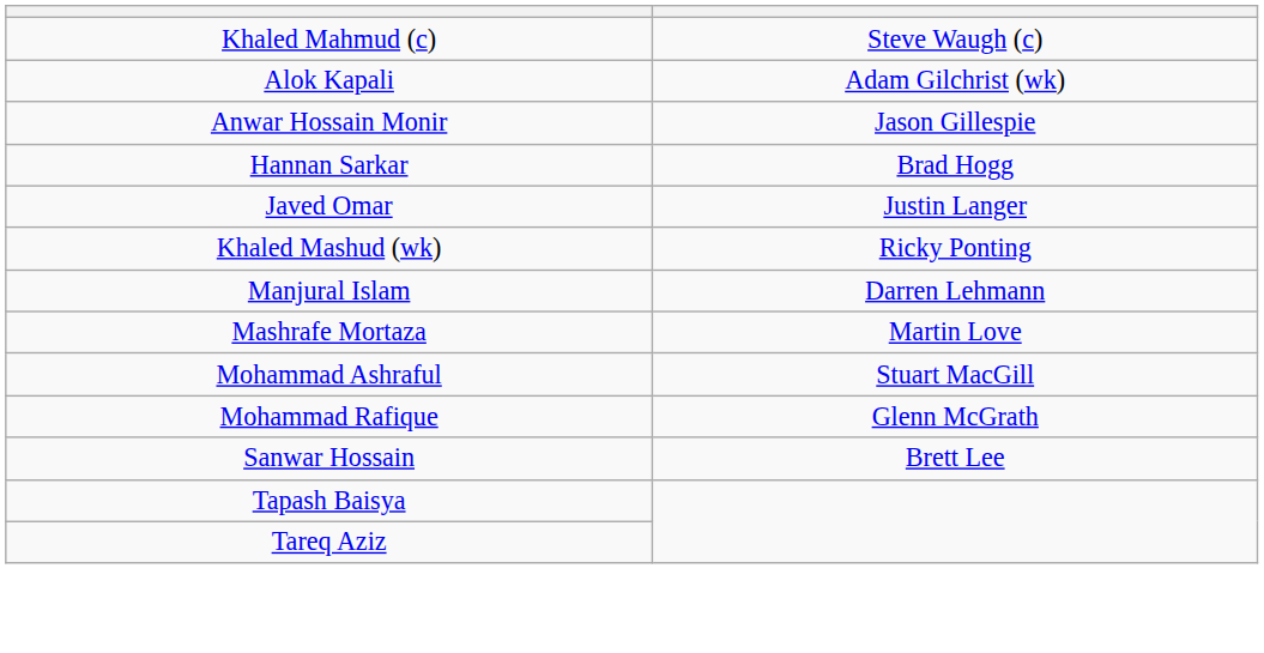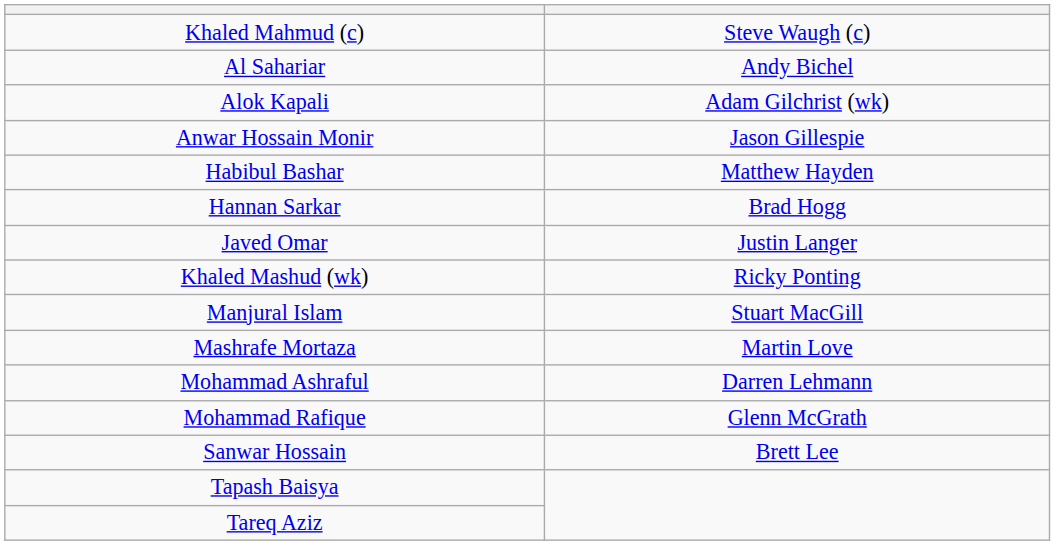+ row: Al Sahariar | Andy Bichel
+ row: Habibul Bashar | Matthew Hayden
Manjural Islam | column 2: Darren Lehmann -> Stuart MacGill
Mohammad Ashraful | column 2: Stuart MacGill -> Darren Lehmann
